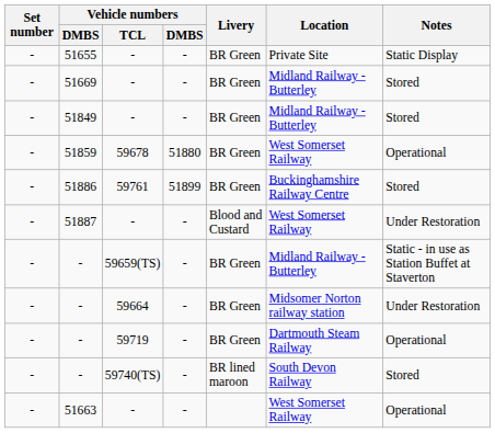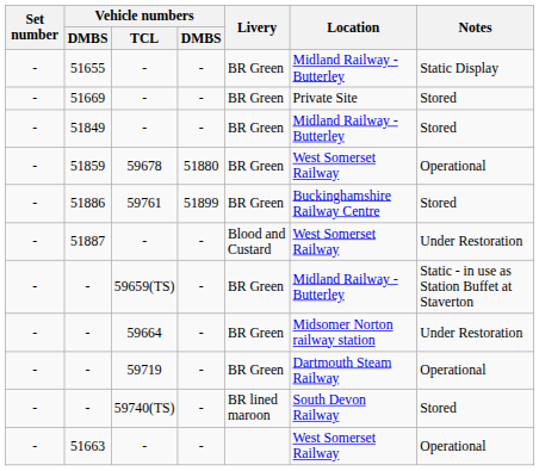51655 | Location: Private Site -> Midland Railway - Butterley
51669 | Location: Midland Railway - Butterley -> Private Site
